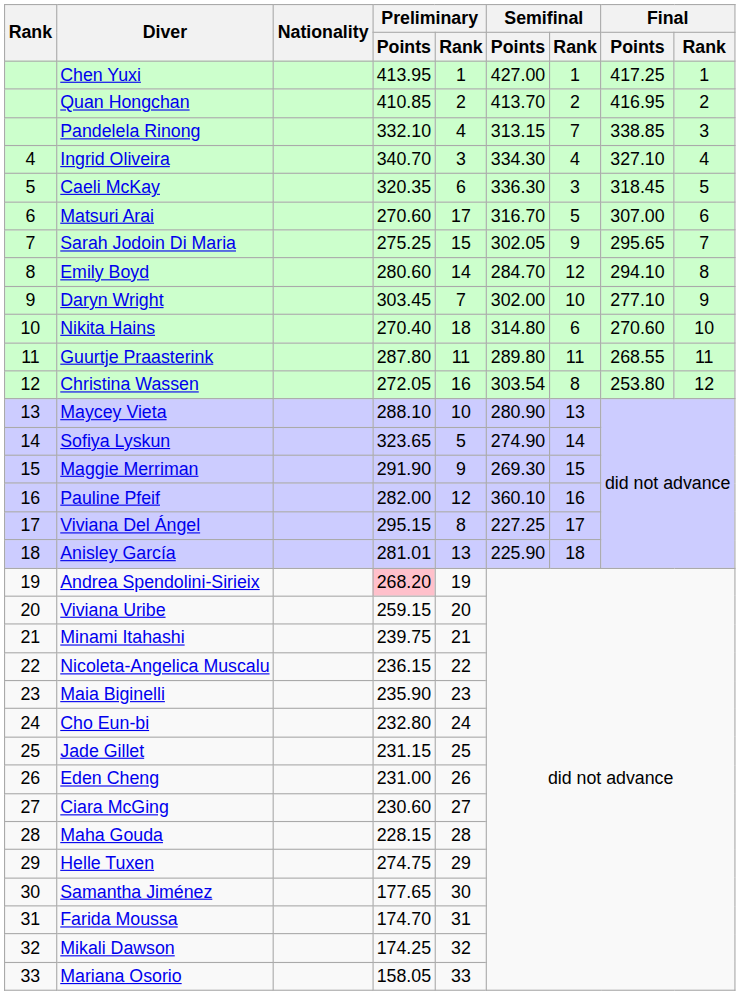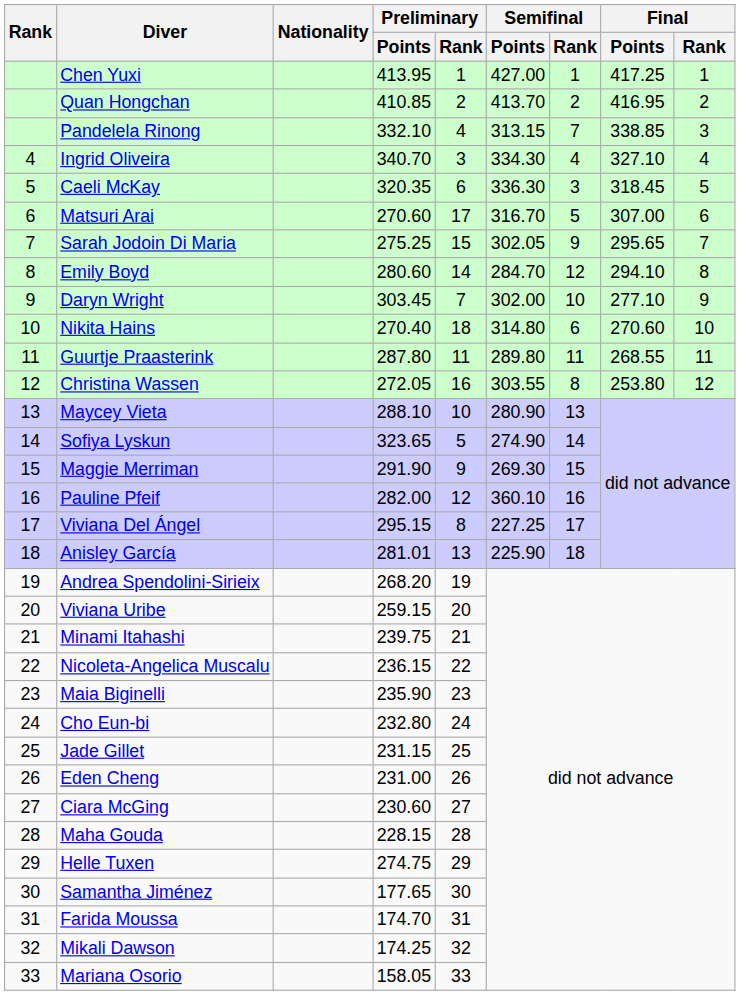Christina Wassen | Semifinal / Points: 303.54 -> 303.55
Andrea Spendolini-Sirieix | Preliminary / Points: pink background -> no background
